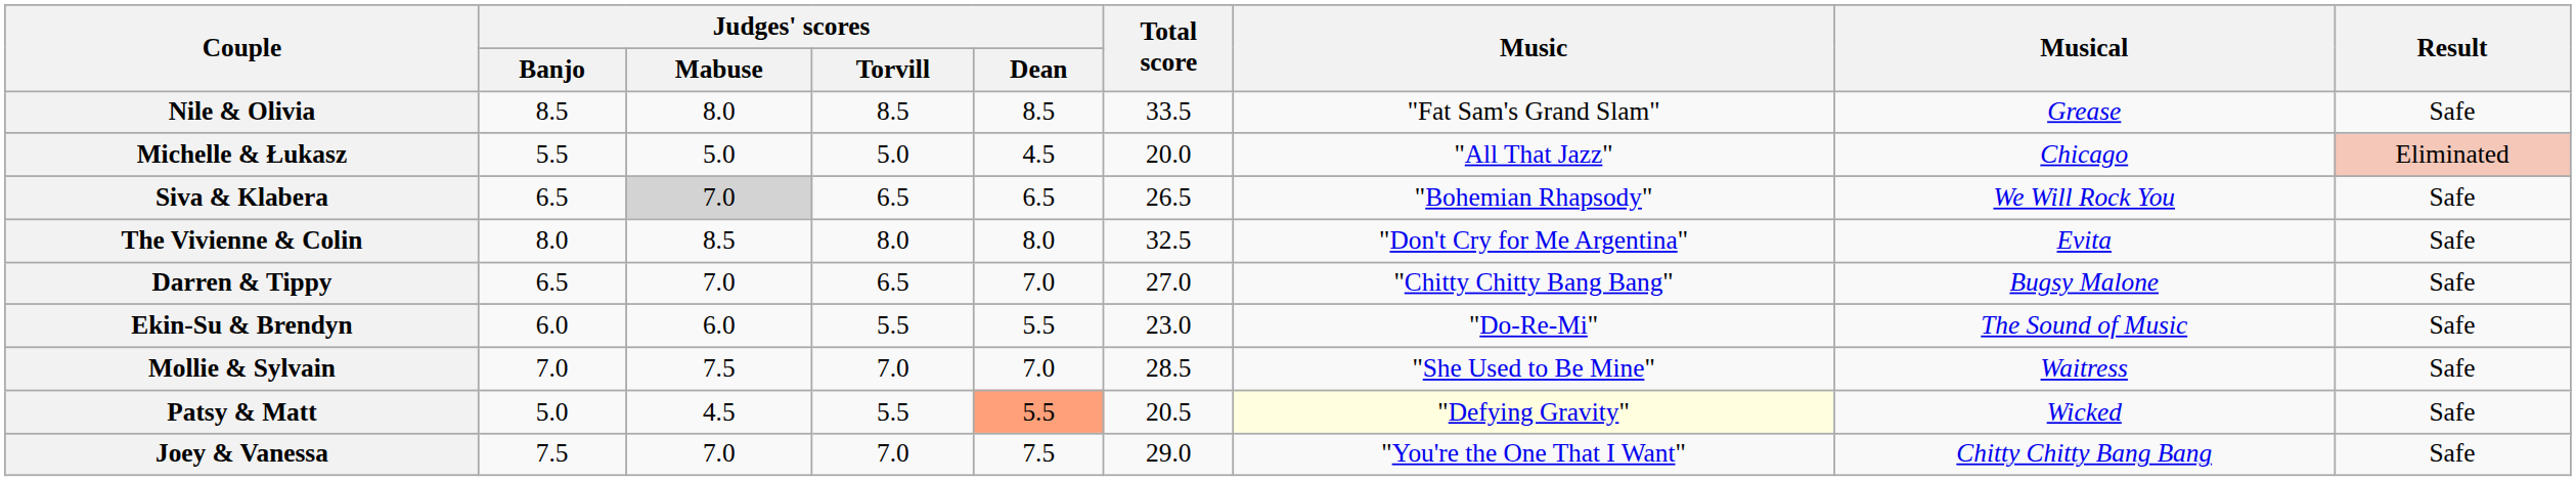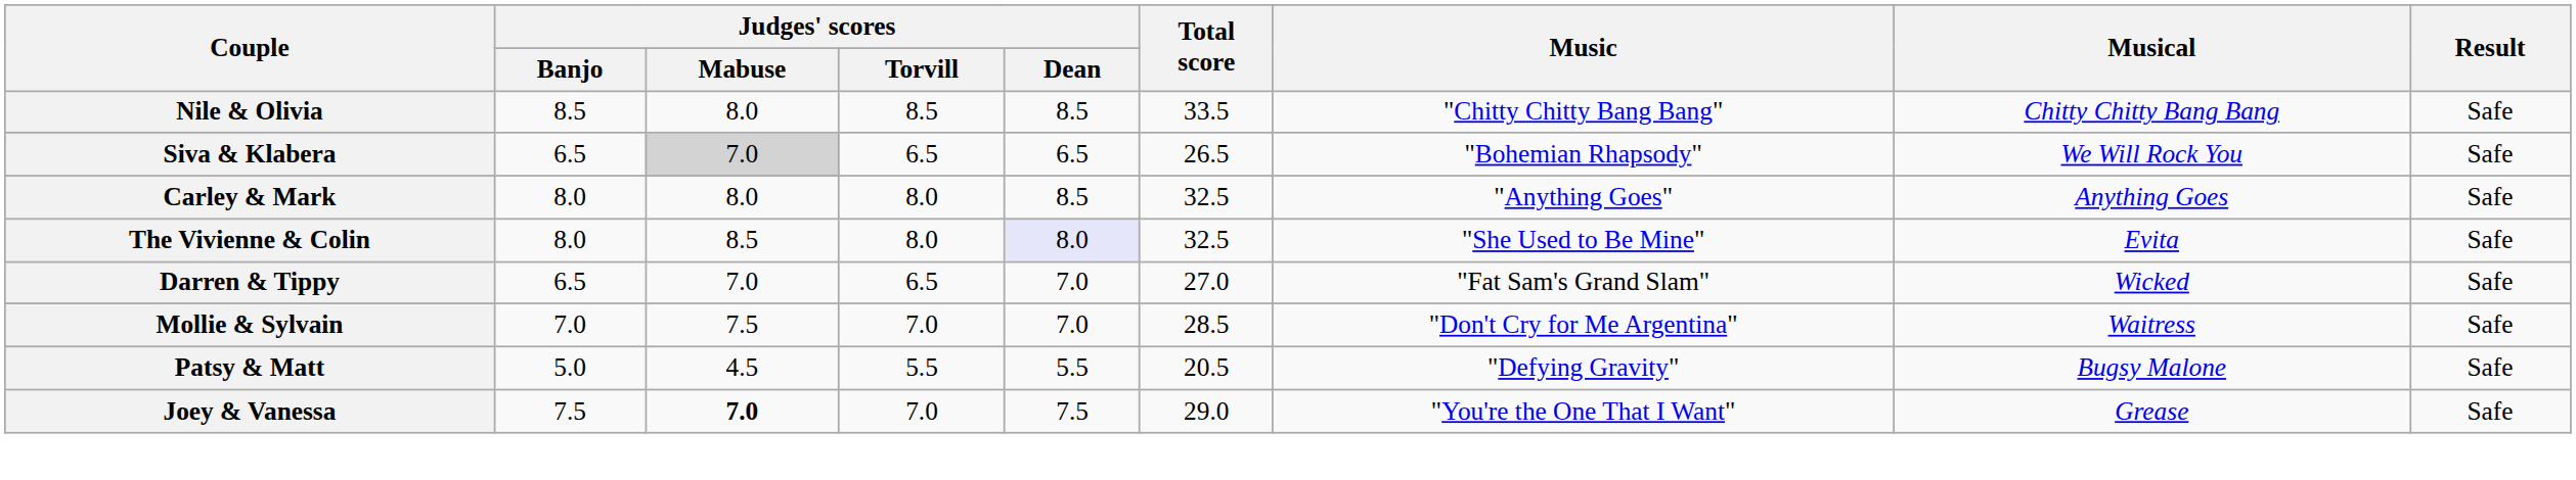Nile & Olivia | Music: "Fat Sam's Grand Slam" -> "Chitty Chitty Bang Bang"
Nile & Olivia | Musical: Grease -> Chitty Chitty Bang Bang
- row: Michelle & Łukasz | 5.5 | 5.0 | 5.0 | 4.5 | 20.0 | "All That Jazz" | Chicago | Eliminated
+ row: Carley & Mark | 8.0 | 8.0 | 8.0 | 8.5 | 32.5 | "Anything Goes" | Anything Goes | Safe
The Vivienne & Colin | Judges' scores / Dean: no background -> lavender background
The Vivienne & Colin | Music: "Don't Cry for Me Argentina" -> "She Used to Be Mine"
Darren & Tippy | Music: "Chitty Chitty Bang Bang" -> "Fat Sam's Grand Slam"
Darren & Tippy | Musical: Bugsy Malone -> Wicked
- row: Ekin-Su & Brendyn | 6.0 | 6.0 | 5.5 | 5.5 | 23.0 | "Do-Re-Mi" | The Sound of Music | Safe
Mollie & Sylvain | Music: "She Used to Be Mine" -> "Don't Cry for Me Argentina"
Patsy & Matt | Judges' scores / Dean: lightsalmon background -> no background
Patsy & Matt | Music: lightyellow background -> no background
Patsy & Matt | Musical: Wicked -> Bugsy Malone
Joey & Vanessa | Judges' scores / Mabuse: normal -> bold
Joey & Vanessa | Musical: Chitty Chitty Bang Bang -> Grease
